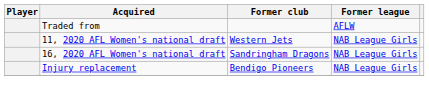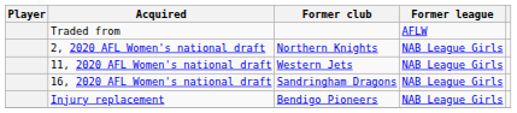+ row: 2, 2020 AFL Women's national draft | Northern Knights | NAB League Girls
